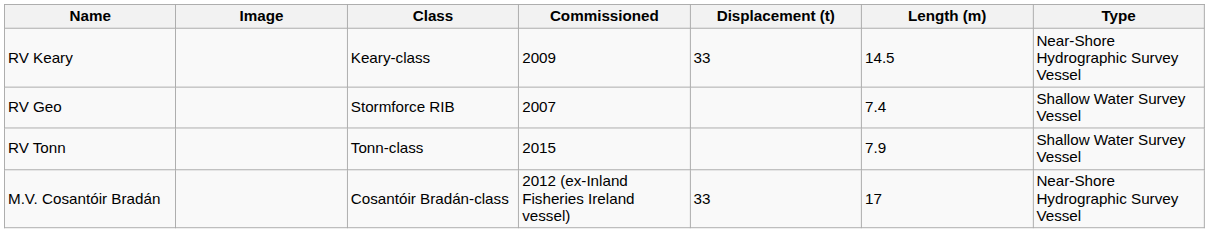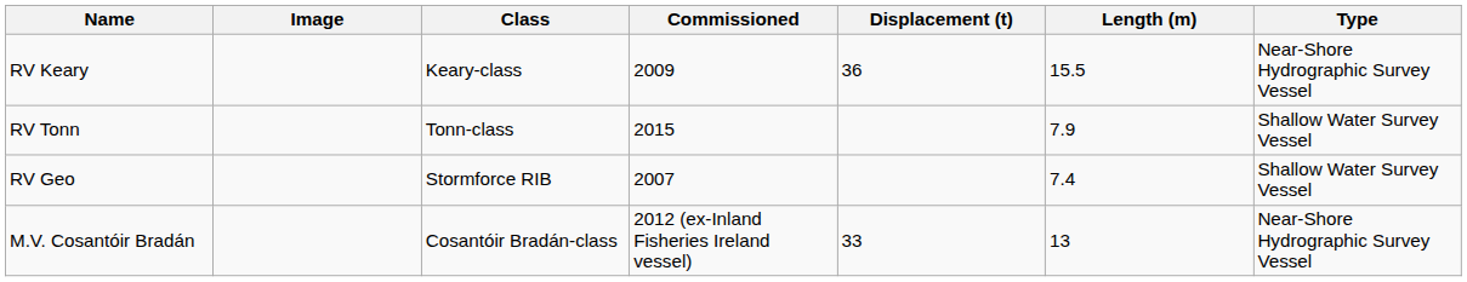RV Keary | Displacement (t): 33 -> 36
RV Keary | Length (m): 14.5 -> 15.5
rows swapped: RV Geo <-> RV Tonn
M.V. Cosantóir Bradán | Length (m): 17 -> 13
